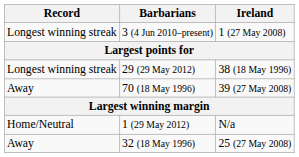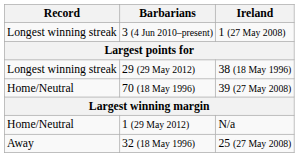70 (18 May 1996) | Record: Away -> Home/Neutral
